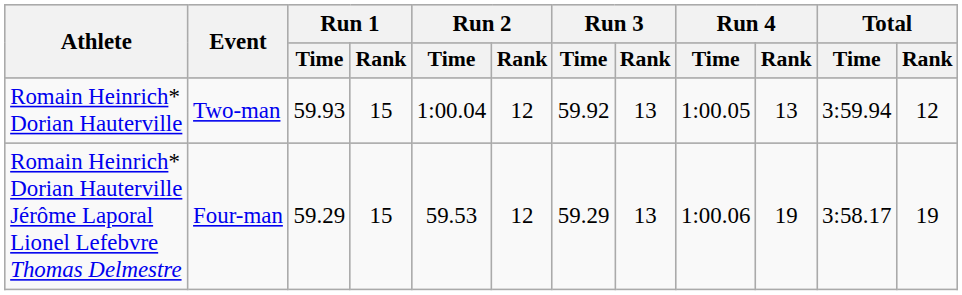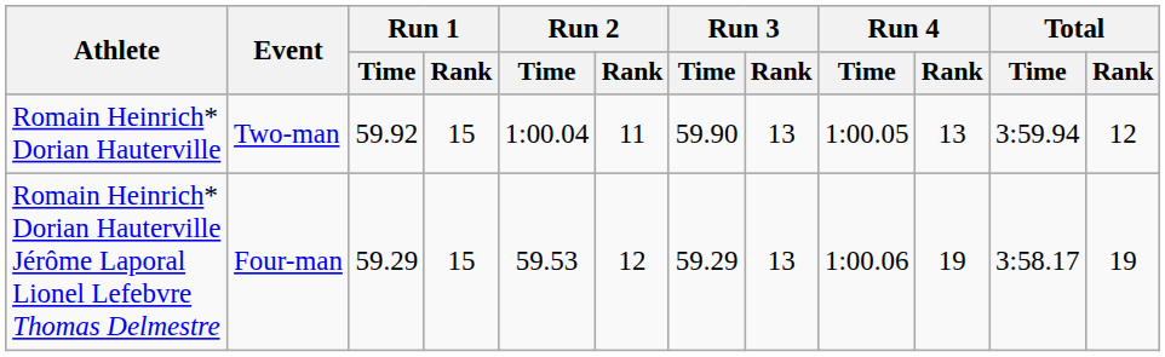Romain Heinrich* Dorian Hauterville | Run 1 / Time: 59.93 -> 59.92
Romain Heinrich* Dorian Hauterville | Run 2 / Rank: 12 -> 11
Romain Heinrich* Dorian Hauterville | Run 3 / Time: 59.92 -> 59.90
